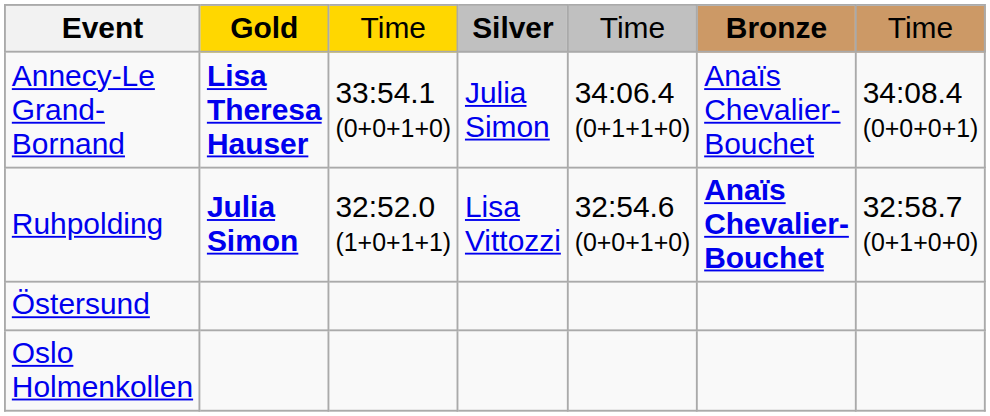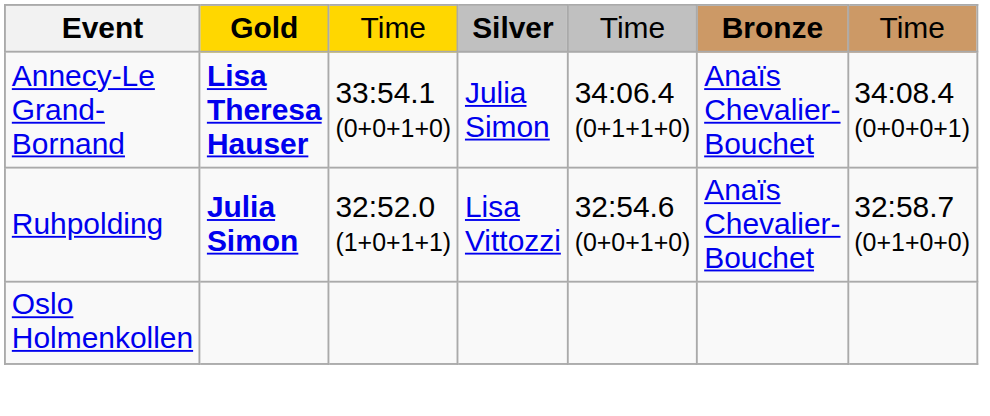Ruhpolding | Bronze: bold -> normal
- row: Östersund
